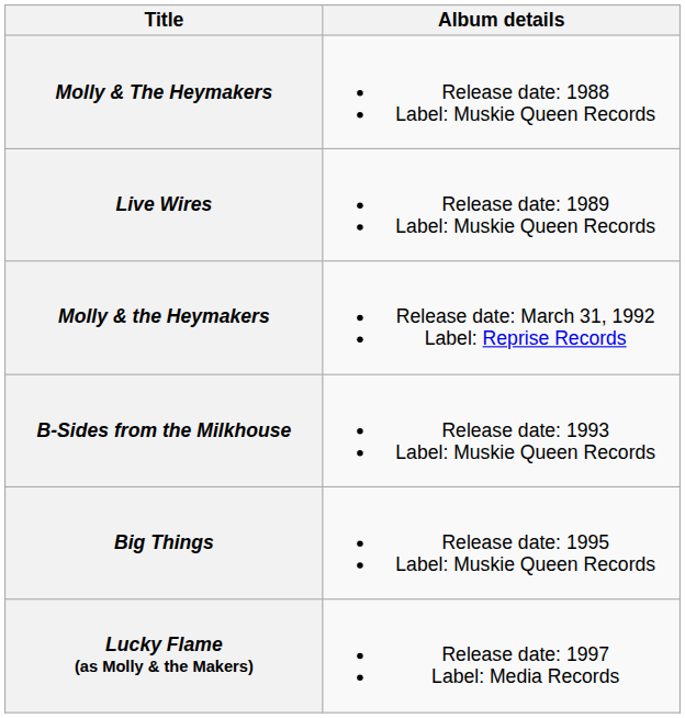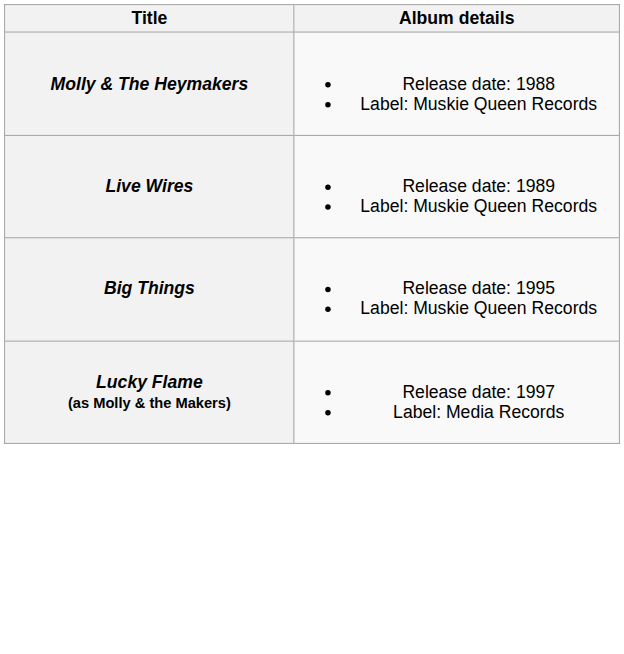- row: Molly & the Heymakers | Release date: March 31, 1992 Label: Reprise Records
- row: B-Sides from the Milkhouse | Release date: 1993 Label: Muskie Queen Records
